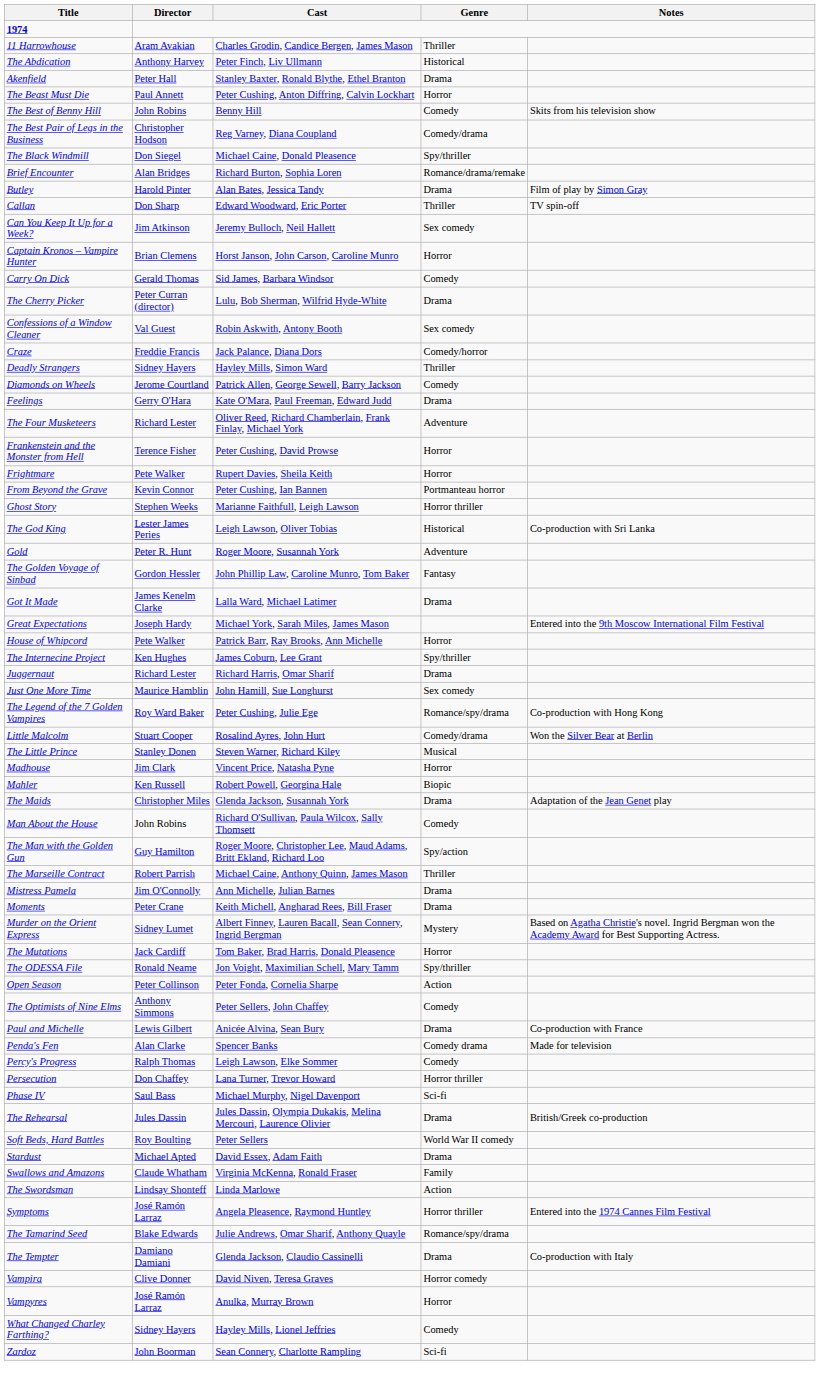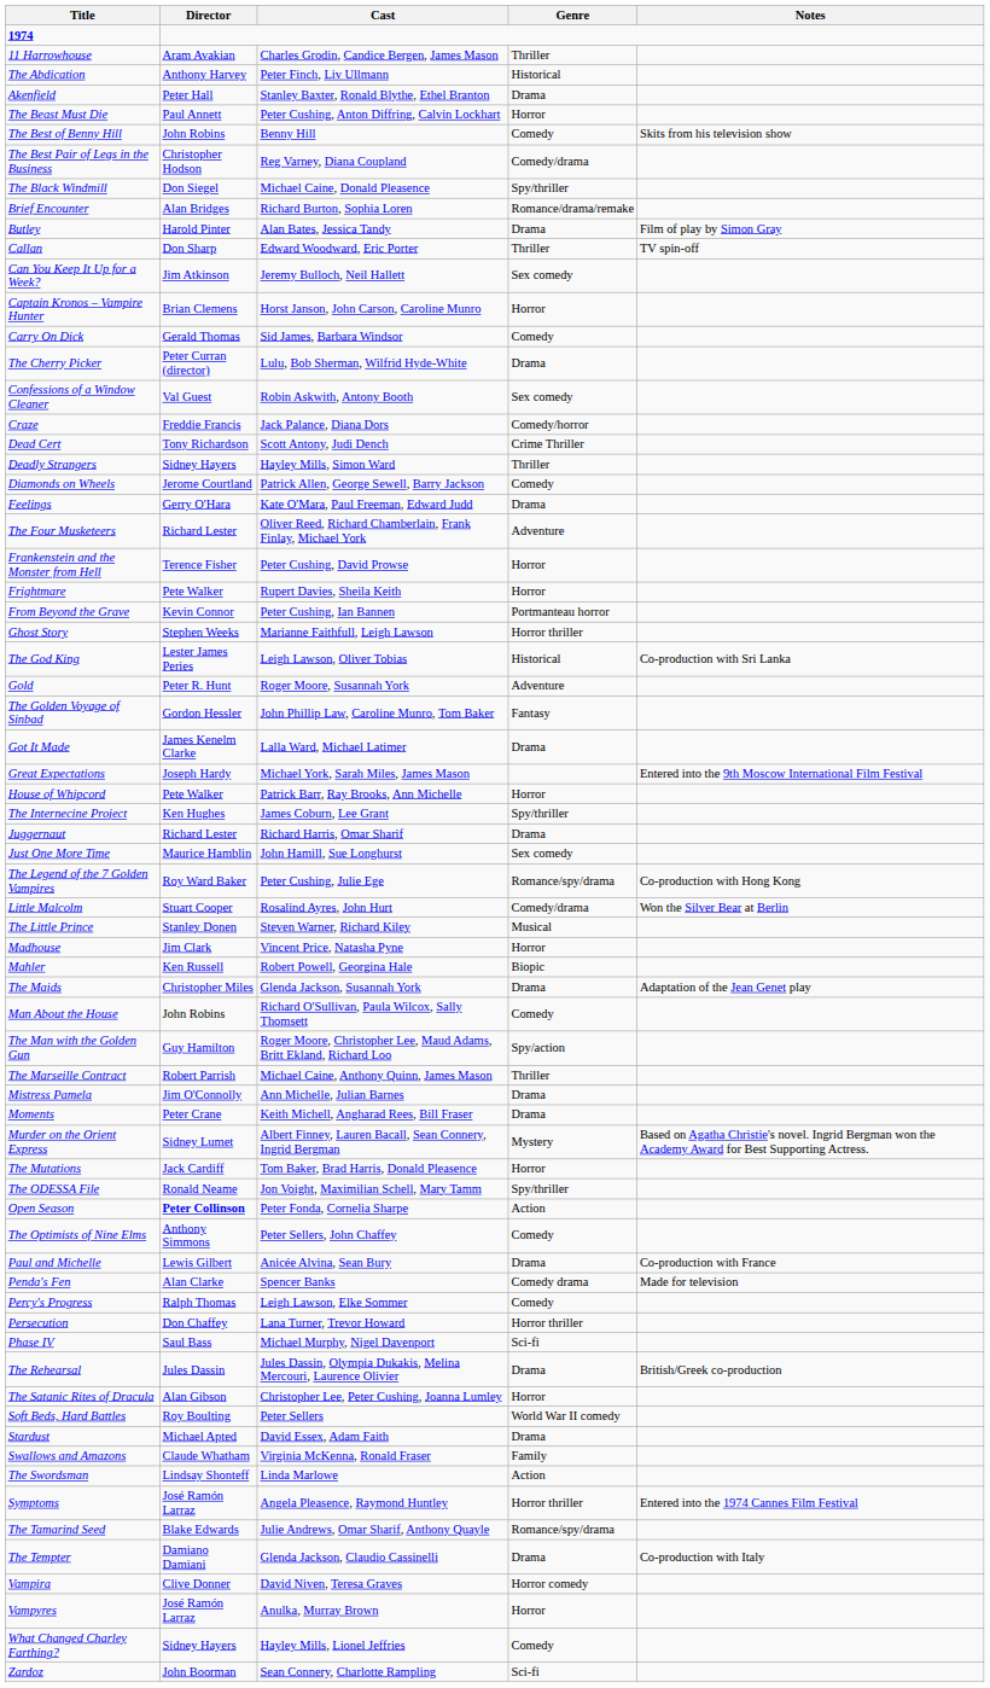+ row: Dead Cert | Tony Richardson | Scott Antony, Judi Dench | Crime Thriller
Open Season | Director: normal -> bold
+ row: The Satanic Rites of Dracula | Alan Gibson | Christopher Lee, Peter Cushing, Joanna Lumley | Horror
